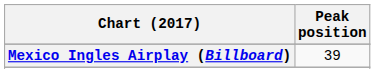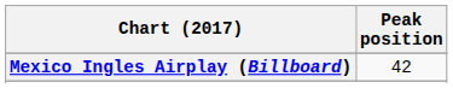Mexico Ingles Airplay (Billboard) | Peak position: 39 -> 42
